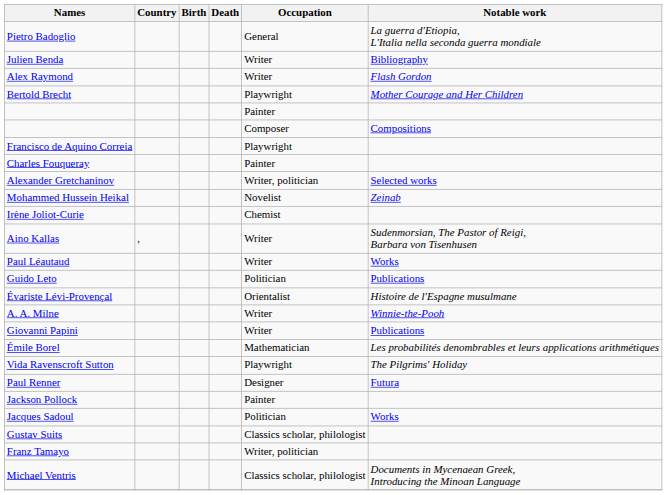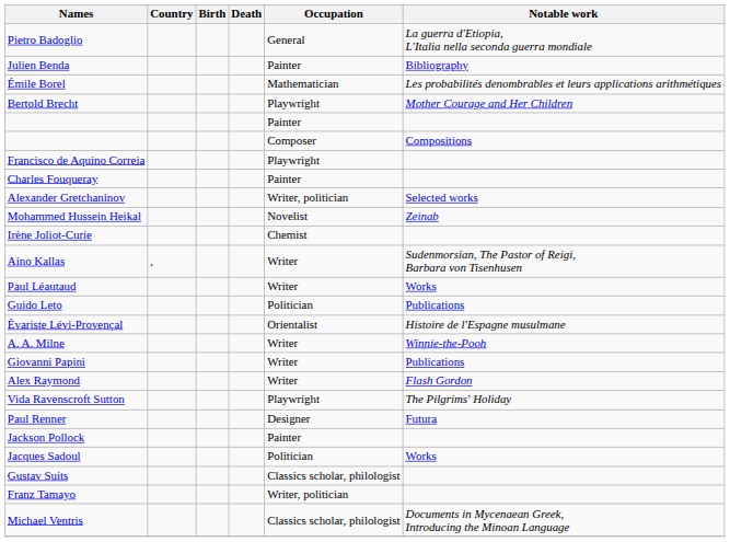Julien Benda | Occupation: Writer -> Painter
rows swapped: Émile Borel <-> Alex Raymond
